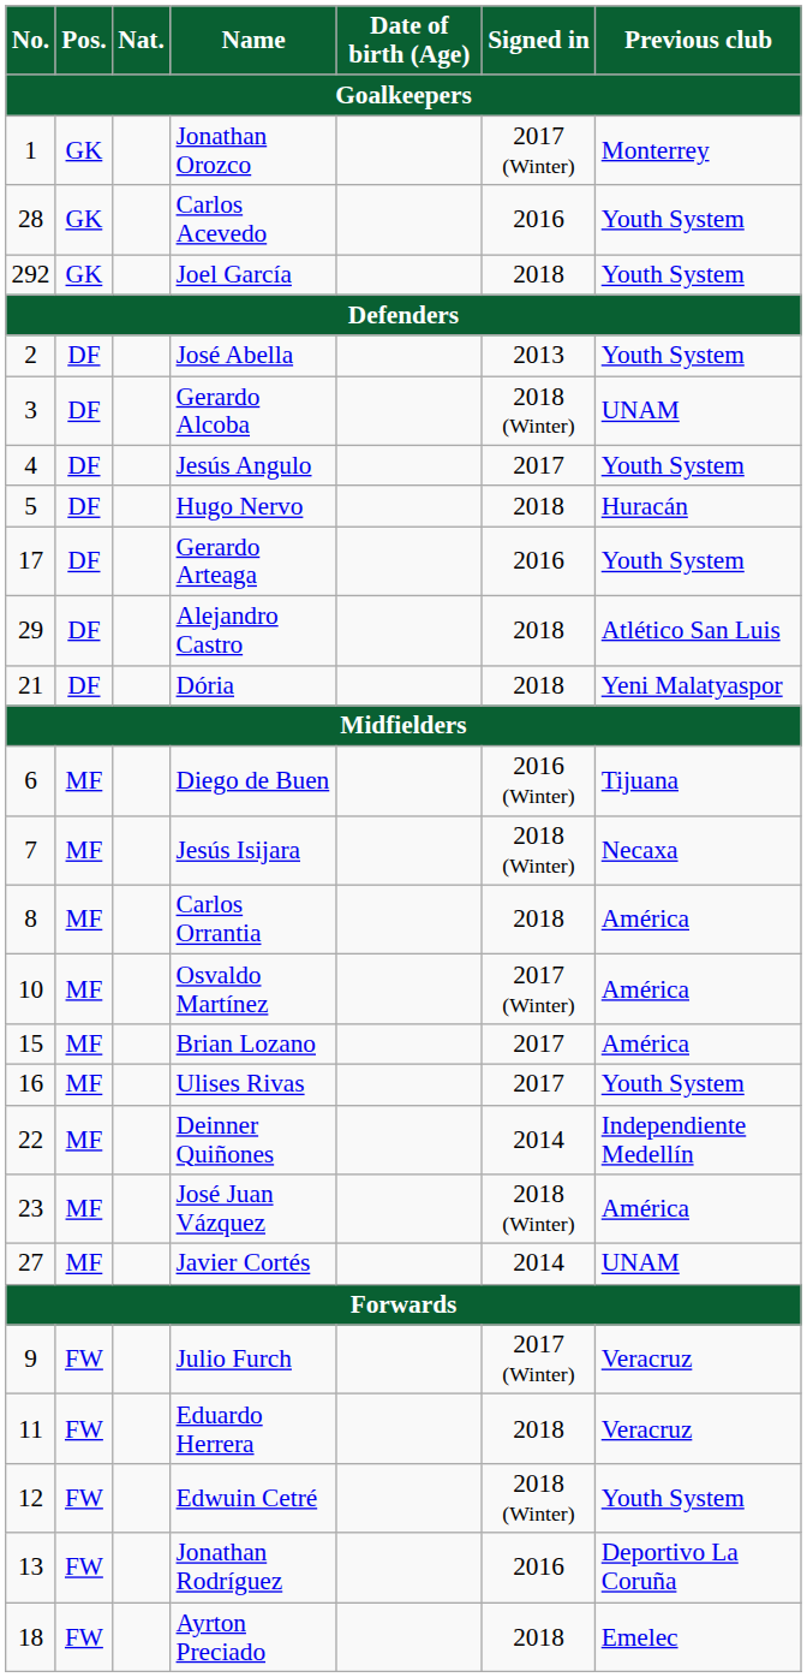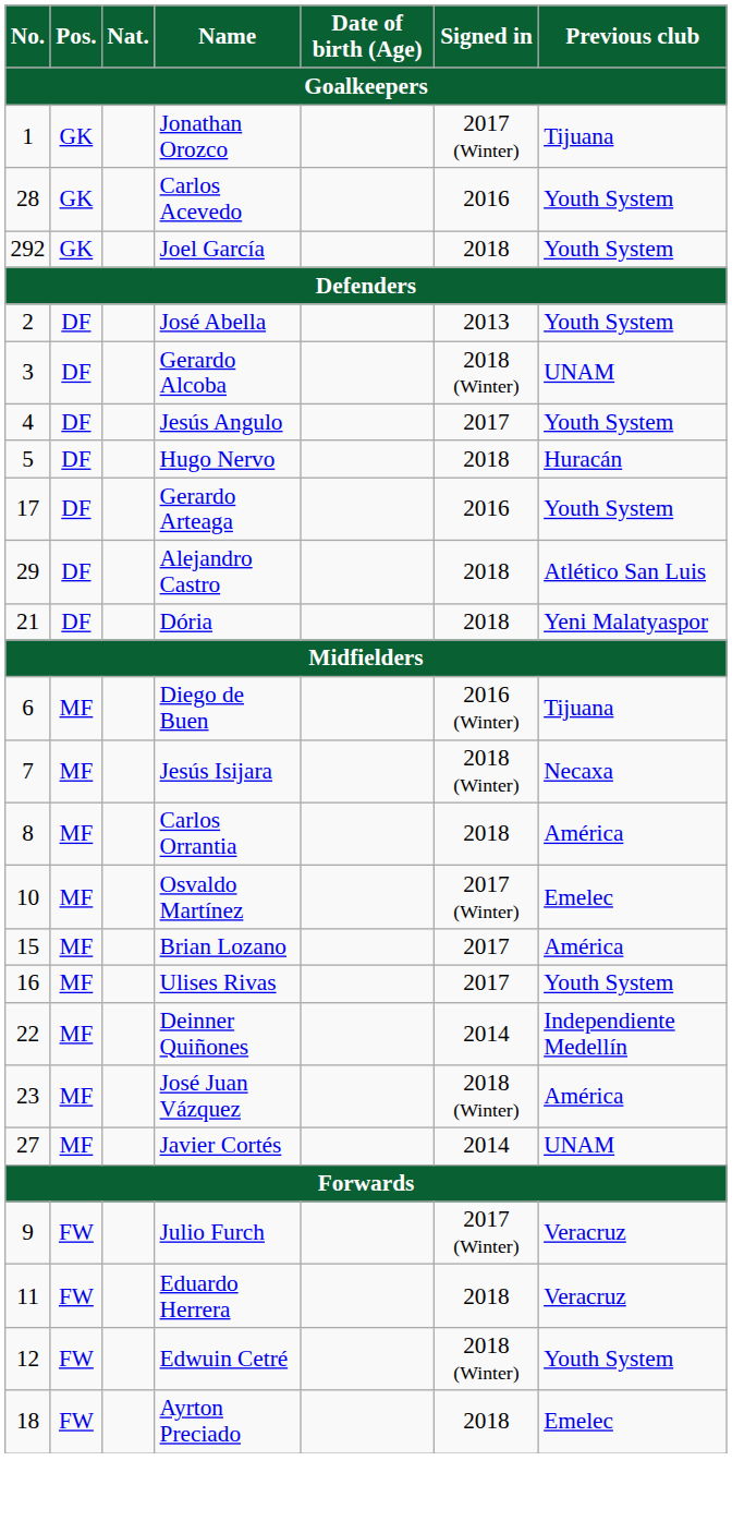Jonathan Orozco | Previous club: Monterrey -> Tijuana
Osvaldo Martínez | Previous club: América -> Emelec
- row: 13 | FW | Jonathan Rodríguez | 2016 | Deportivo La Coruña
